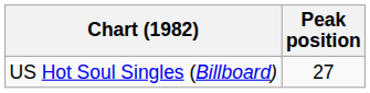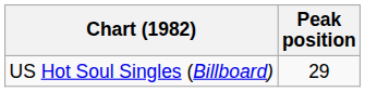US Hot Soul Singles (Billboard) | Peak position: 27 -> 29
